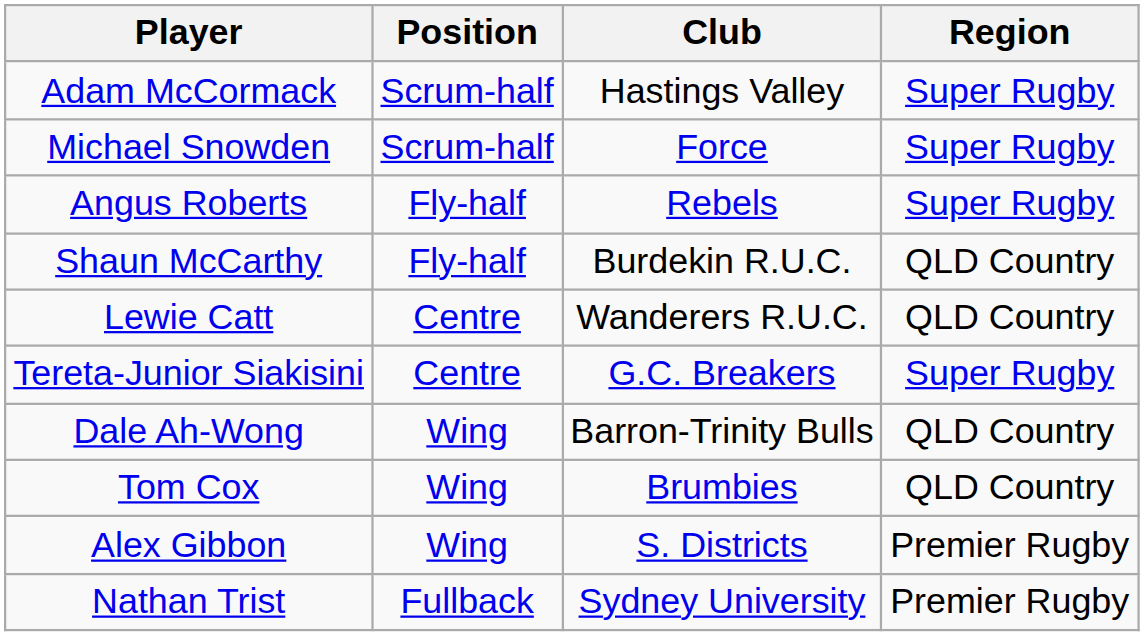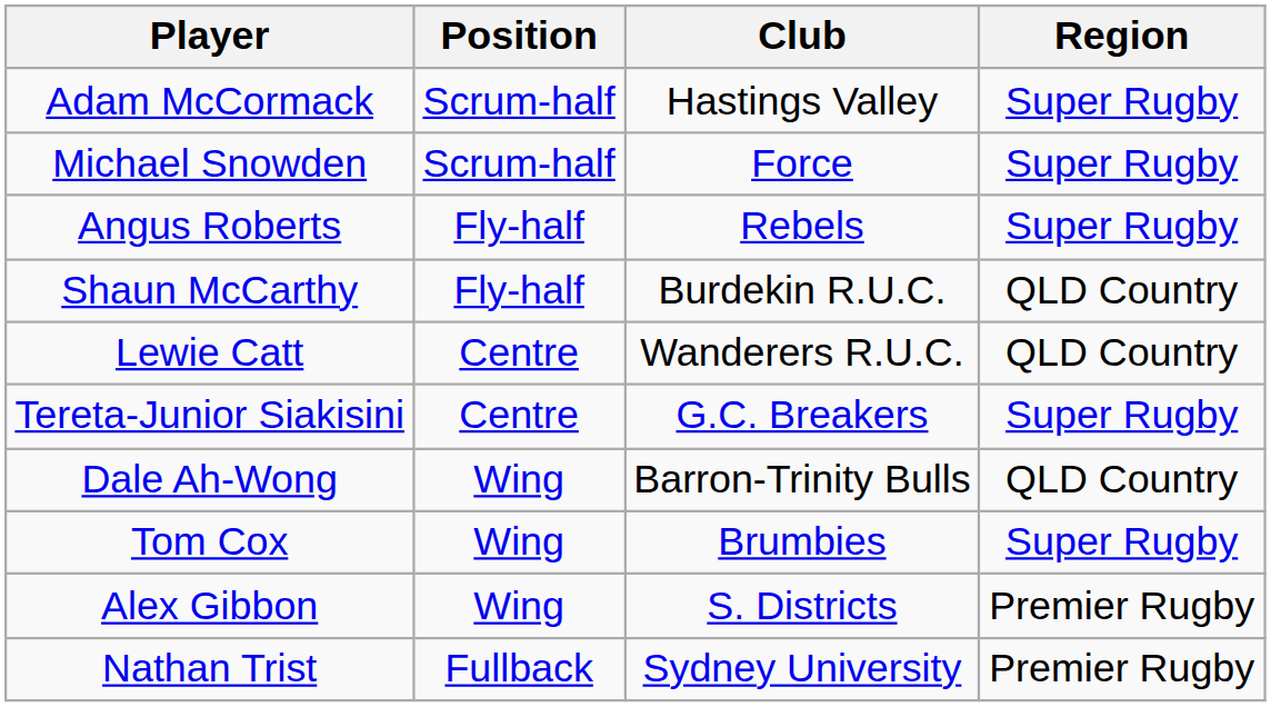Tom Cox | Region: QLD Country -> Super Rugby
